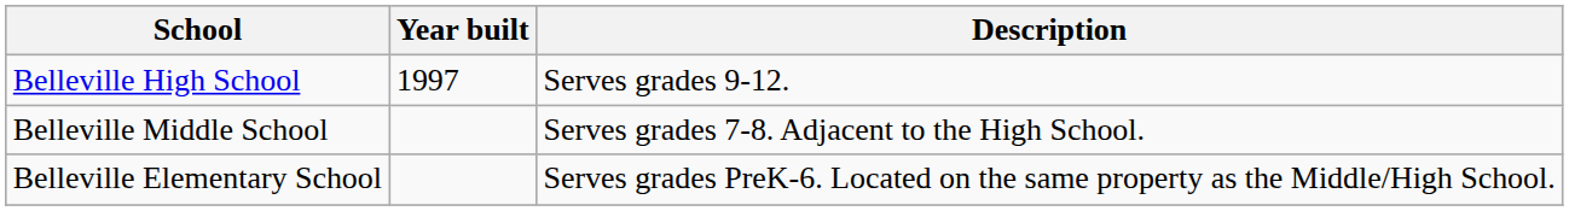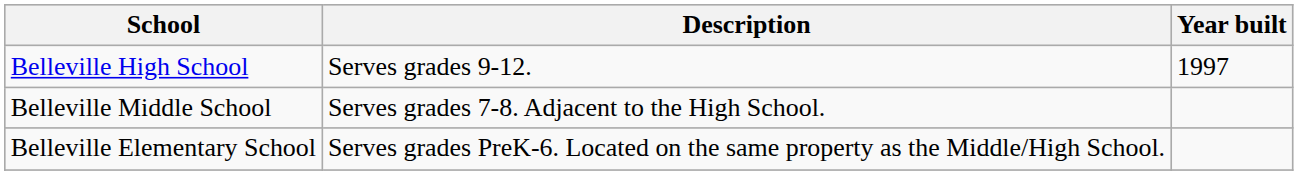columns swapped: Year built <-> Description
